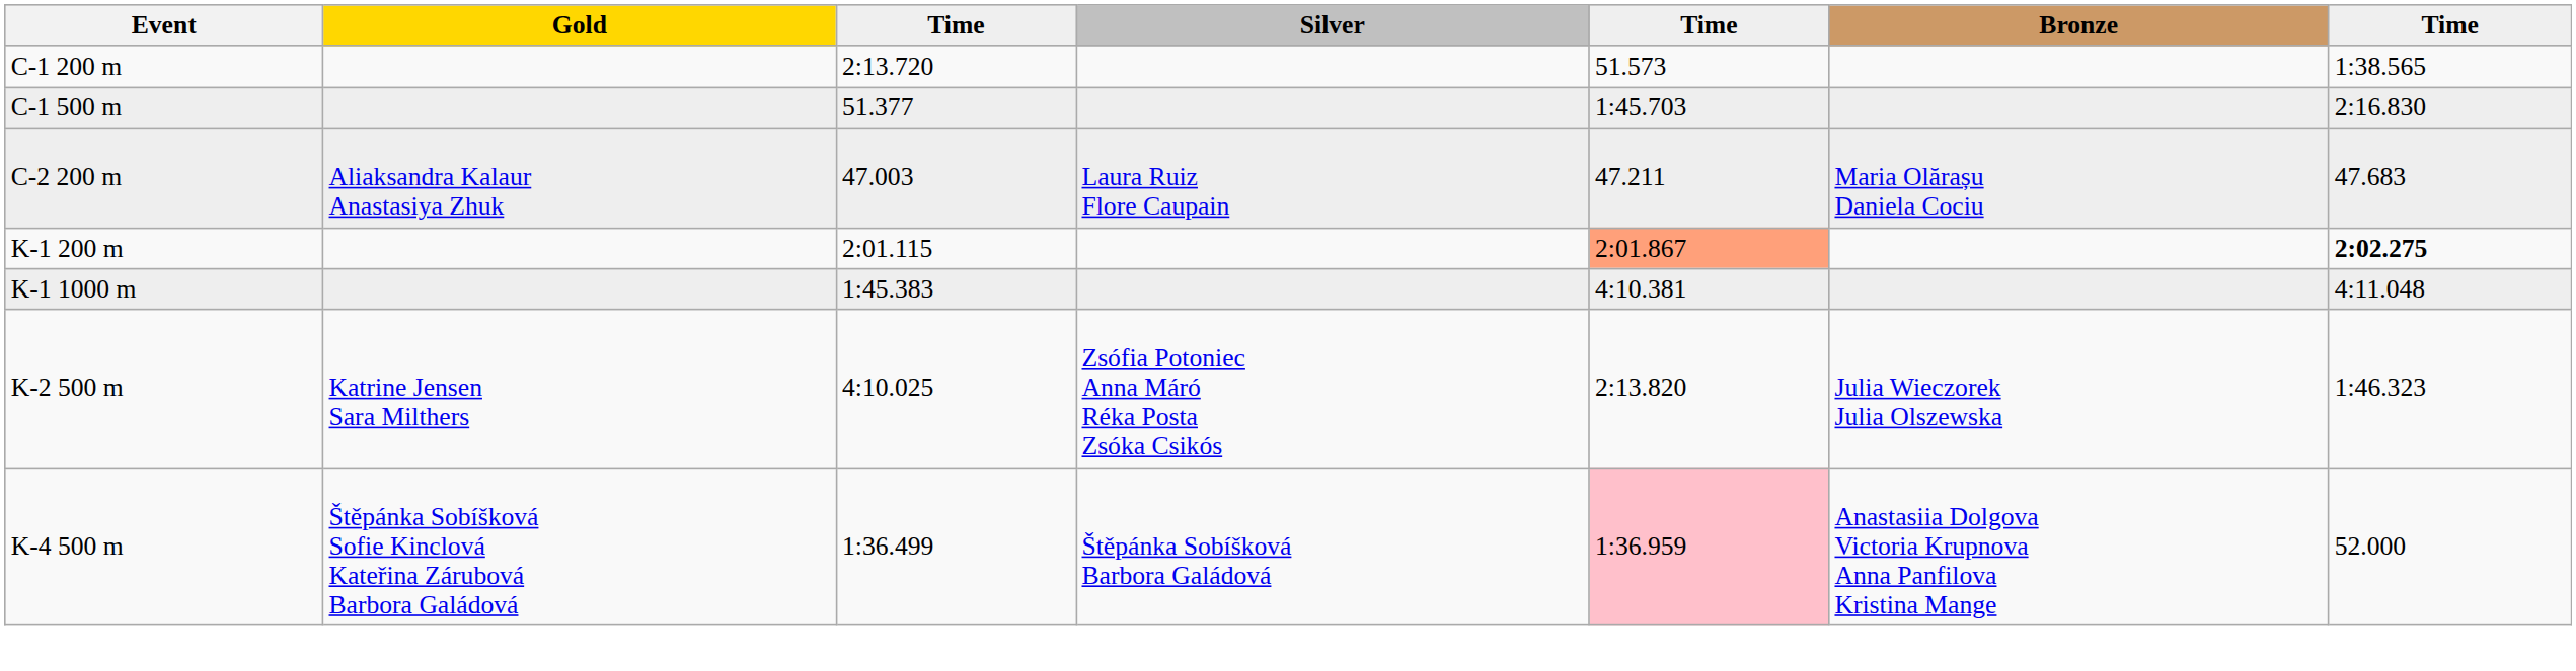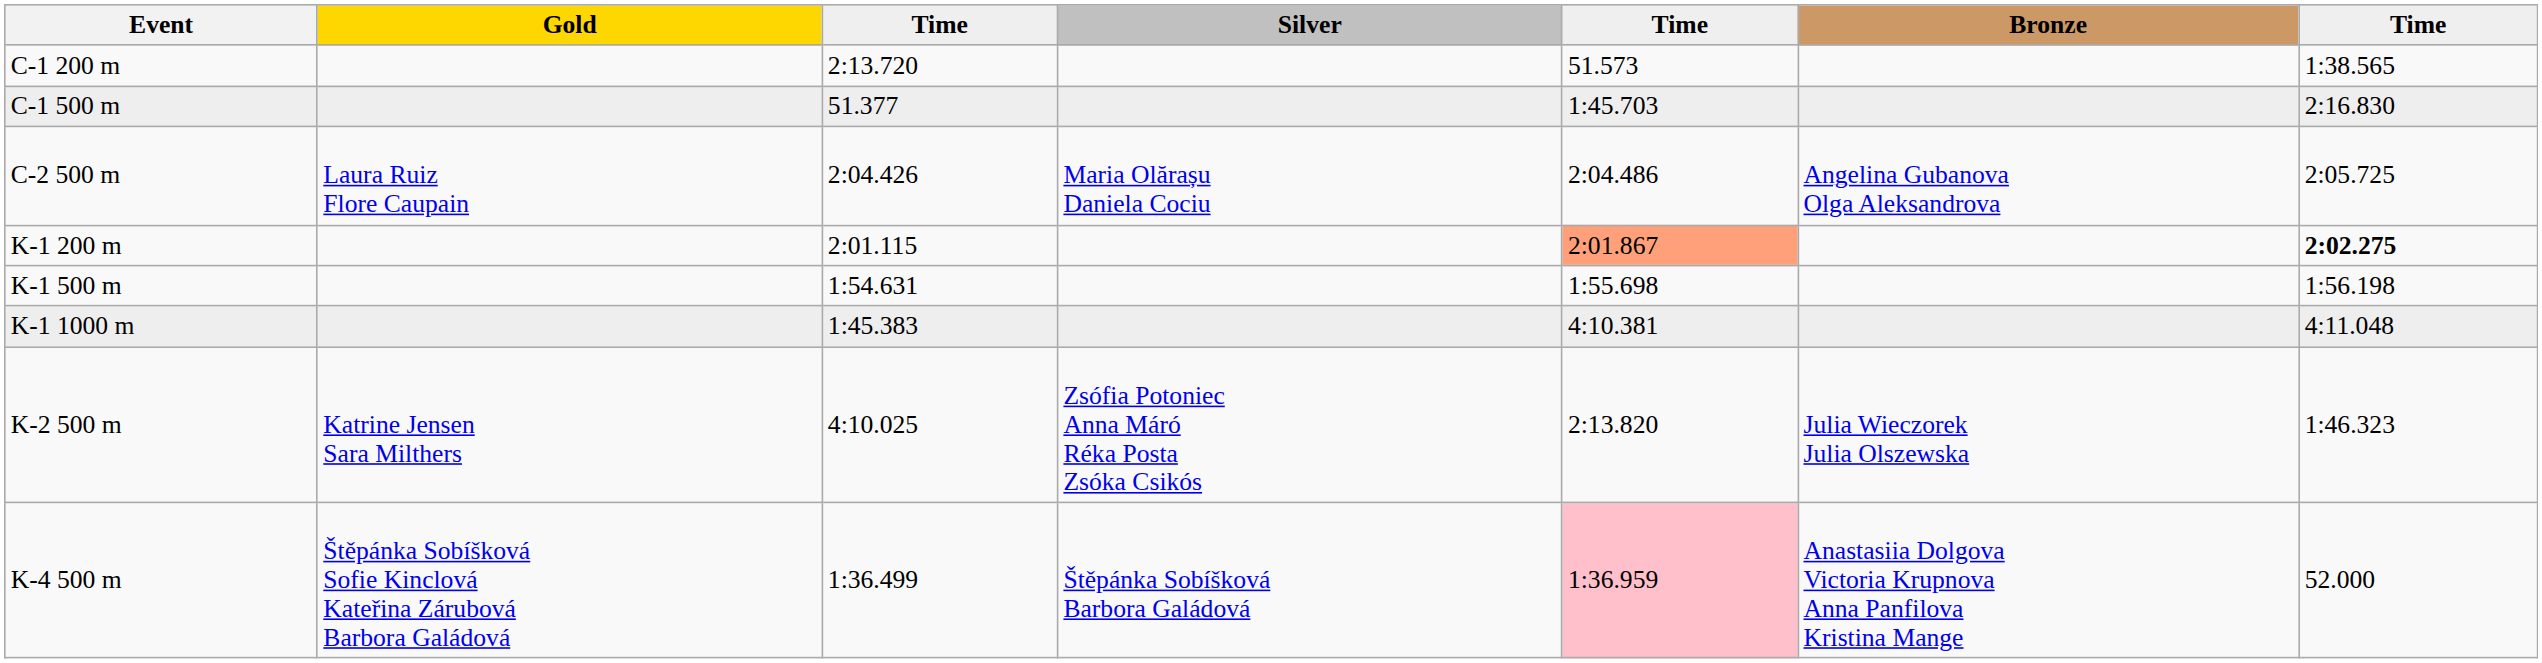- row: C-2 200 m | Aliaksandra Kalaur Anastasiya Zhuk | 47.003 | Laura Ruiz Flore Caupain | 47.211 | Maria Olărașu Daniela Cociu | 47.683
+ row: C-2 500 m | Laura Ruiz Flore Caupain | 2:04.426 | Maria Olărașu Daniela Cociu | 2:04.486 | Angelina Gubanova Olga Aleksandrova | 2:05.725
+ row: K-1 500 m | 1:54.631 | 1:55.698 | 1:56.198
